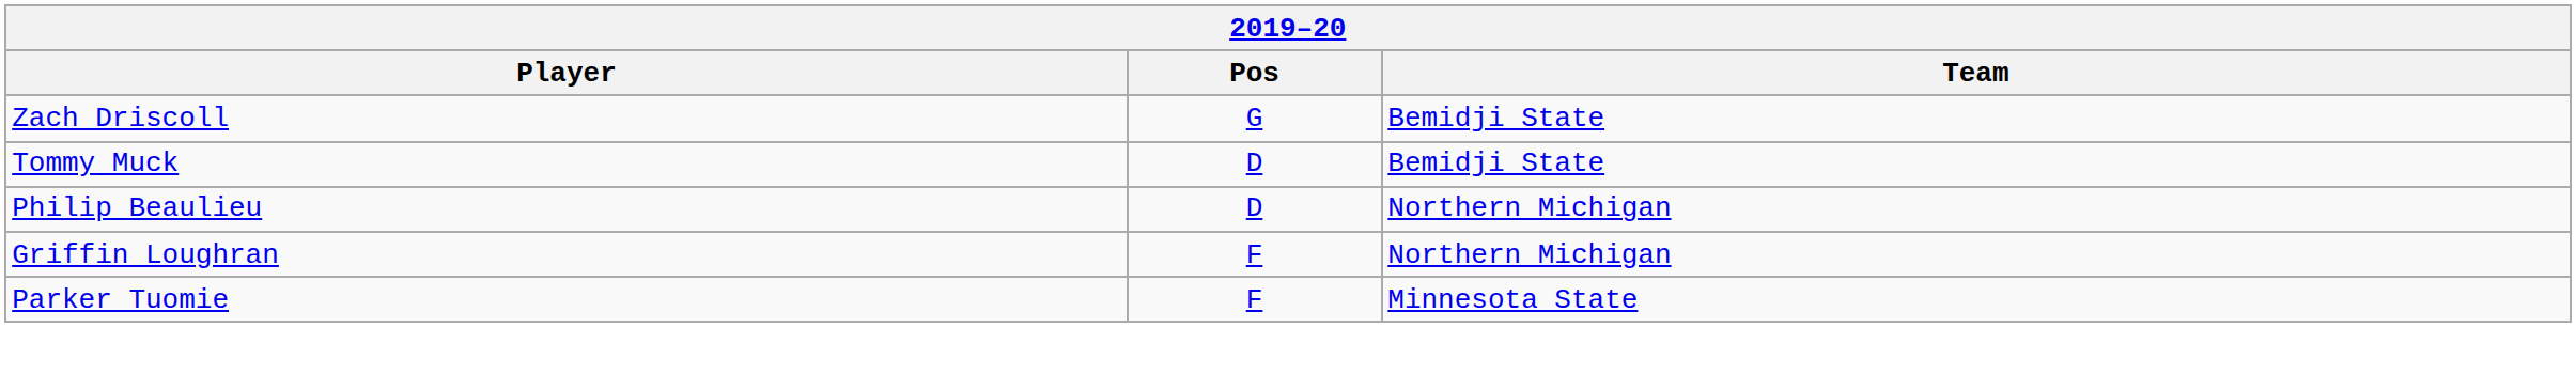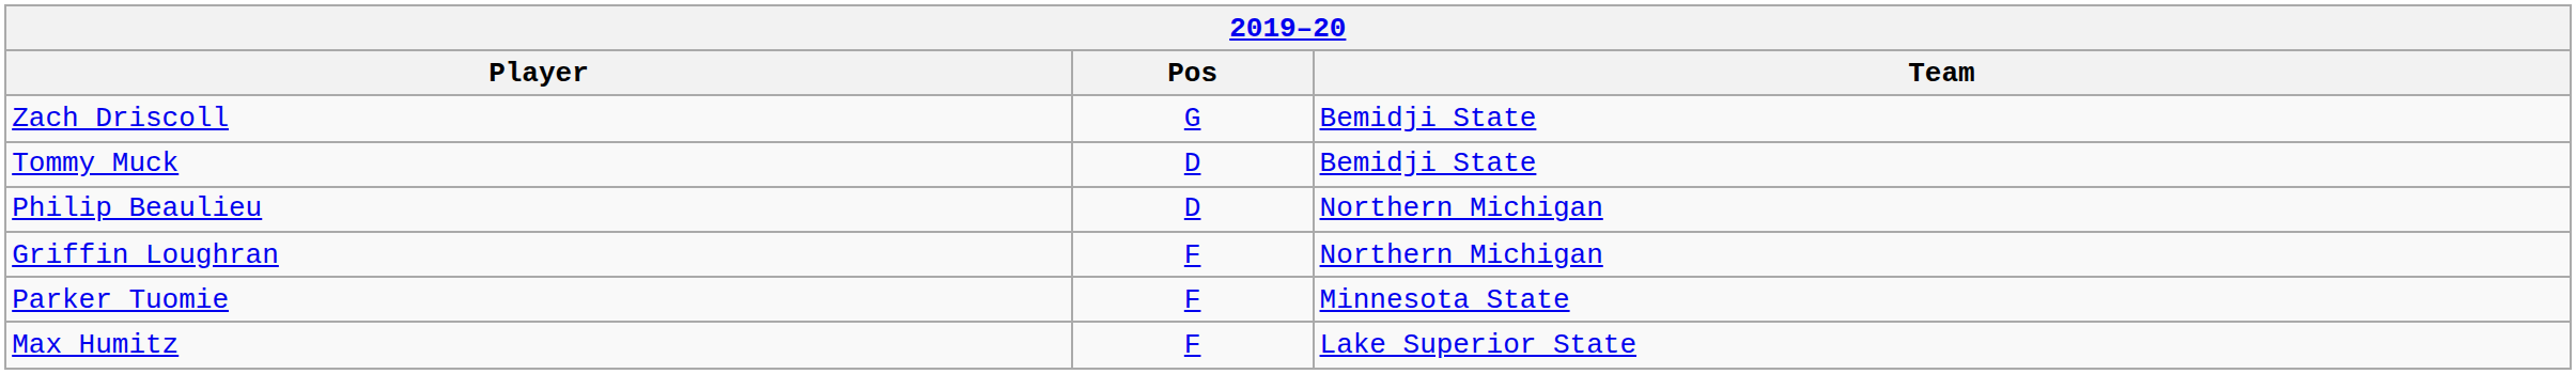+ row: Max Humitz | F | Lake Superior State
